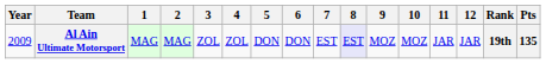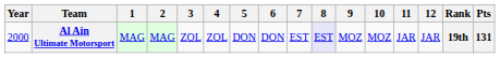Al Ain Ultimate Motorsport | Year: 2009 -> 2000
Al Ain Ultimate Motorsport | Pts: 135 -> 131
